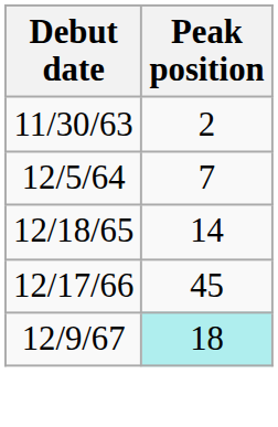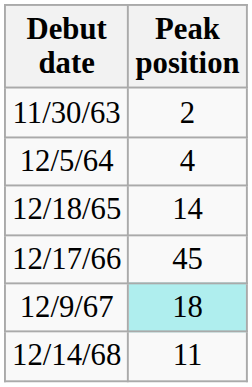12/5/64 | Peak position: 7 -> 4
+ row: 12/14/68 | 11
